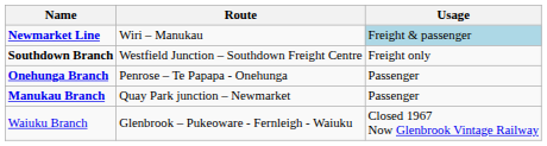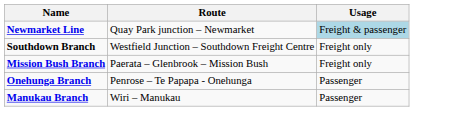Newmarket Line | Route: Wiri – Manukau -> Quay Park junction – Newmarket
+ row: Mission Bush Branch | Paerata – Glenbrook – Mission Bush | Freight only
Manukau Branch | Route: Quay Park junction – Newmarket -> Wiri – Manukau
- row: Waiuku Branch | Glenbrook – Pukeoware - Fernleigh - Waiuku | Closed 1967 Now Glenbrook Vintage Railway
